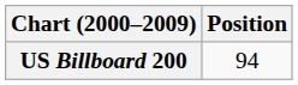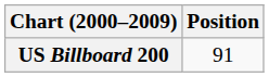US Billboard 200 | Position: 94 -> 91
